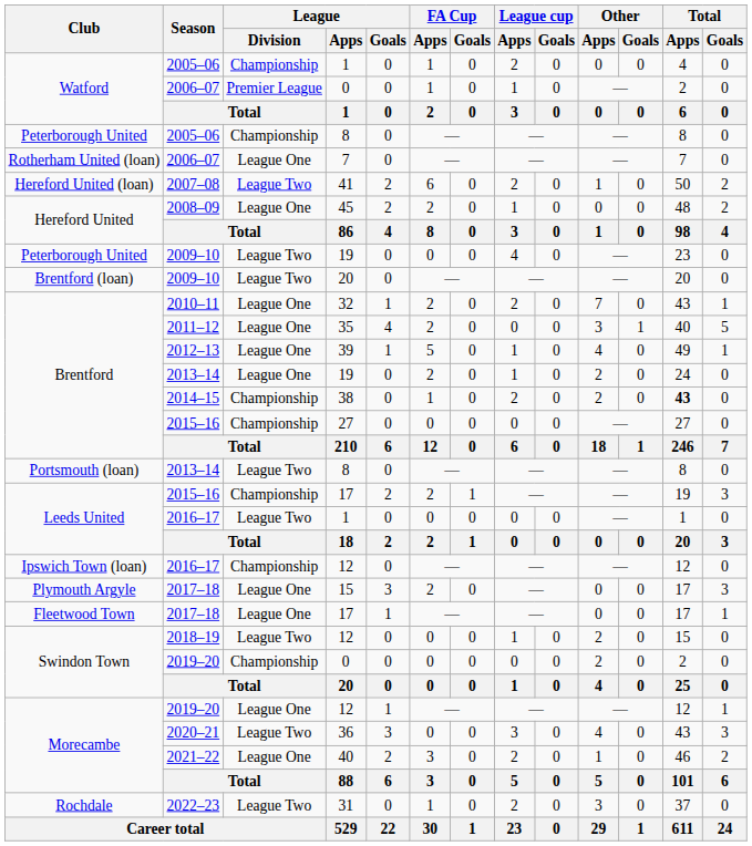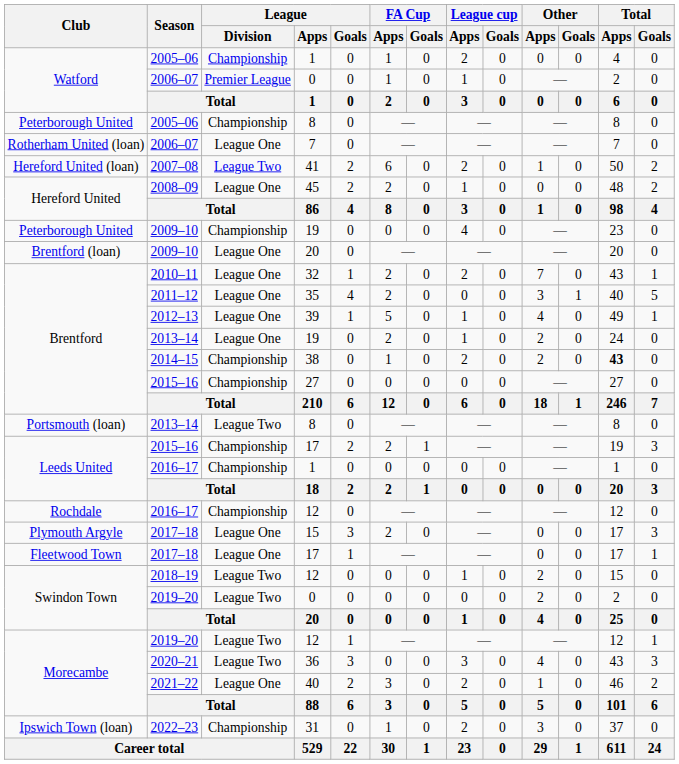2009–10 / 19 | League / Division: League Two -> Championship
2009–10 / 20 | League / Division: League Two -> League One
2016–17 / 1 | League / Division: League Two -> Championship
2016–17 / 12 | Club: Ipswich Town (loan) -> Rochdale
2019–20 / 0 | League / Division: Championship -> League Two
2019–20 / 12 | League / Division: League One -> League Two
31 | Club: Rochdale -> Ipswich Town (loan)
31 | League / Division: League Two -> Championship
